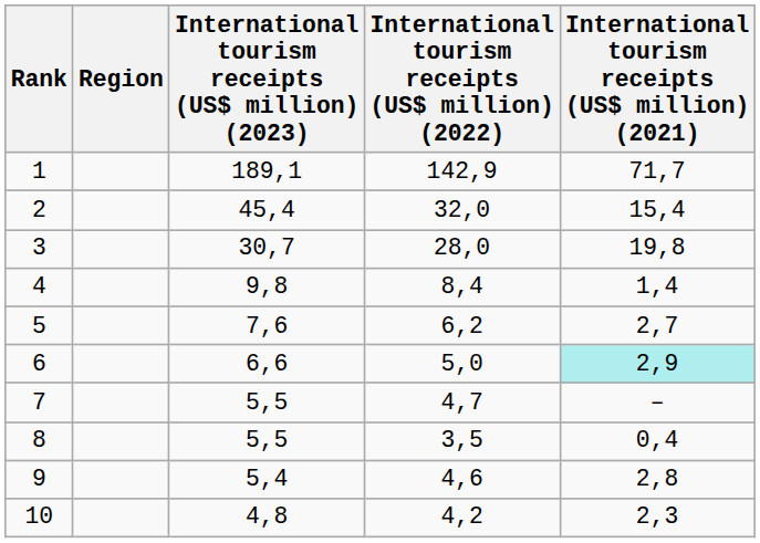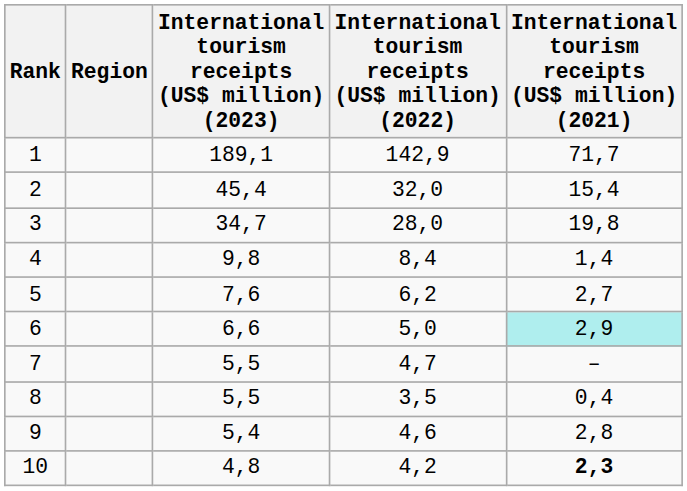3 | International tourism receipts (US$ million) (2023): 30,7 -> 34,7
10 | International tourism receipts (US$ million) (2021): normal -> bold
